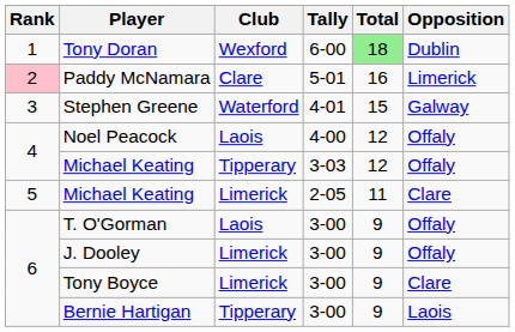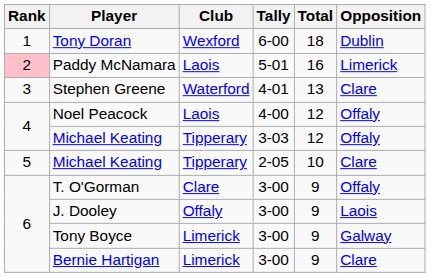Tony Doran | Total: lightgreen background -> no background
Paddy McNamara | Club: Clare -> Laois
Stephen Greene | Total: 15 -> 13
Stephen Greene | Opposition: Galway -> Clare
Michael Keating / 2-05 | Club: Limerick -> Tipperary
Michael Keating / 2-05 | Total: 11 -> 10
T. O'Gorman | Club: Laois -> Clare
J. Dooley | Club: Limerick -> Offaly
J. Dooley | Opposition: Offaly -> Laois
Tony Boyce | Opposition: Clare -> Galway
Bernie Hartigan | Club: Tipperary -> Limerick
Bernie Hartigan | Opposition: Laois -> Clare
